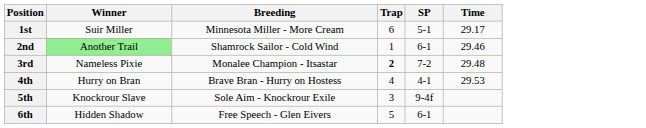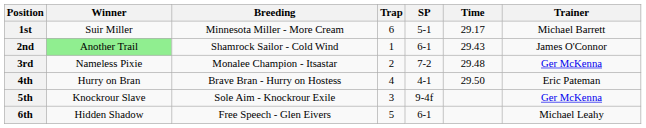+ column: Trainer | Michael Barrett | James O'Connor | Ger McKenna | Eric Pateman | Ger McKenna | Michael Leahy
2nd | Time: 29.46 -> 29.43
3rd | Trap: bold -> normal
4th | Time: 29.53 -> 29.50
